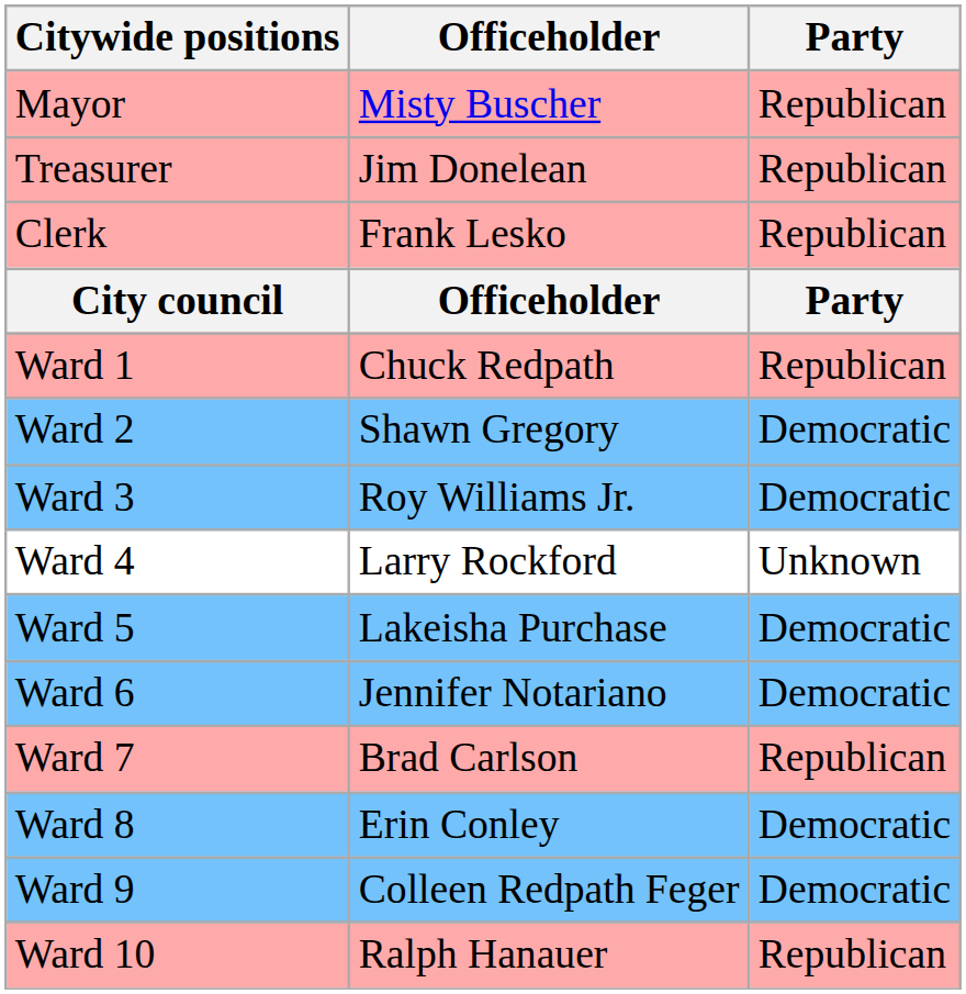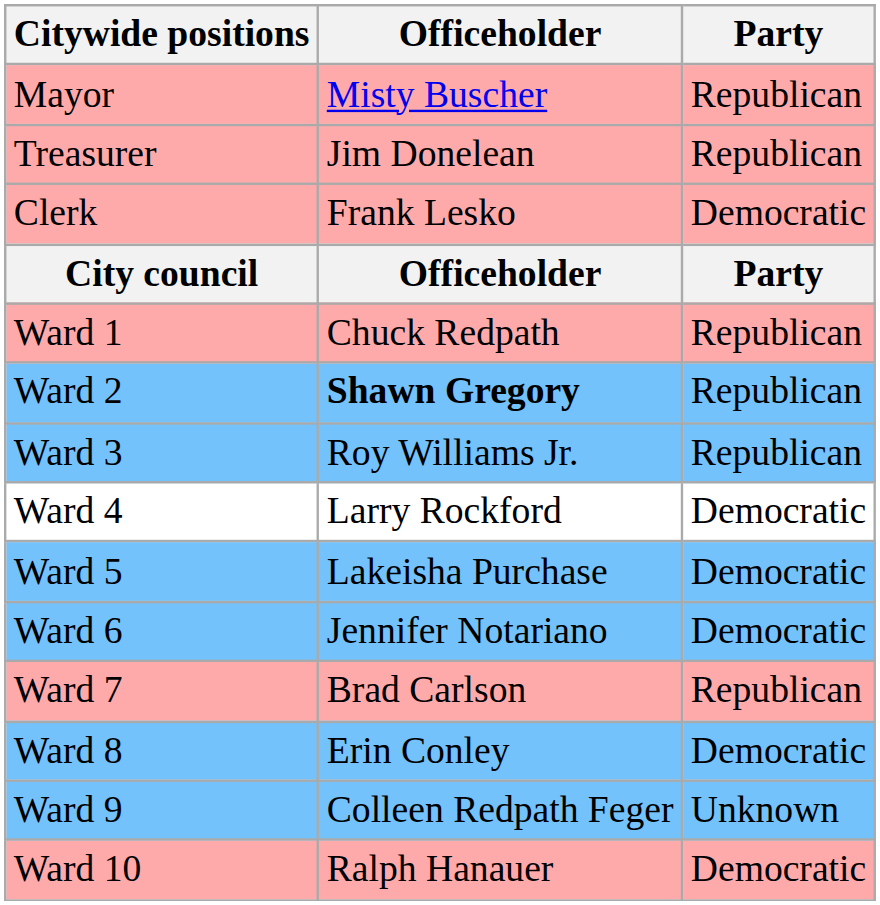Clerk | Party: Republican -> Democratic
Ward 2 | Officeholder: normal -> bold
Ward 2 | Party: Democratic -> Republican
Ward 3 | Party: Democratic -> Republican
Ward 4 | Party: Unknown -> Democratic
Ward 9 | Party: Democratic -> Unknown
Ward 10 | Party: Republican -> Democratic
